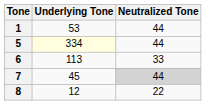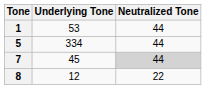5 | Underlying Tone: lightyellow background -> no background
- row: 6 | 113 | 33
